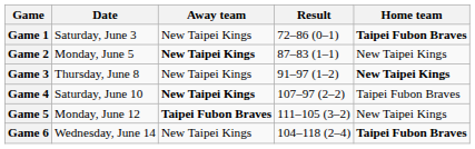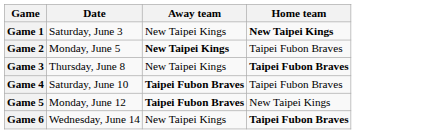- column: Result | 72–86 (0–1) | 87–83 (1–1) | 91–97 (1–2) | 107–97 (2–2) | 111–105 (3–2) | 104–118 (2–4)
Game 1 | Home team: Taipei Fubon Braves -> New Taipei Kings
Game 2 | Home team: New Taipei Kings -> Taipei Fubon Braves
Game 3 | Home team: New Taipei Kings -> Taipei Fubon Braves
Game 4 | Away team: New Taipei Kings -> Taipei Fubon Braves
